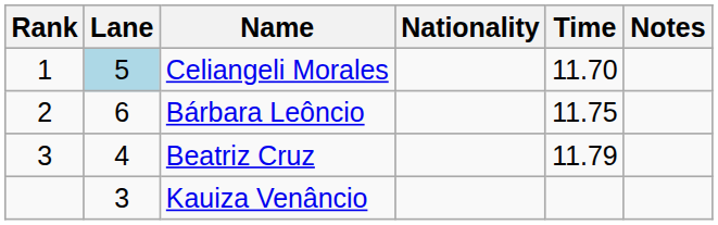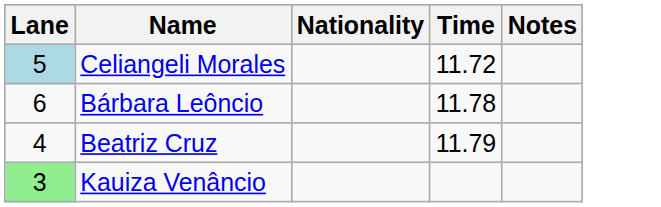- column: Rank | 1 | 2 | 3
Celiangeli Morales | Time: 11.70 -> 11.72
Bárbara Leôncio | Time: 11.75 -> 11.78
Kauiza Venâncio | Lane: no background -> lightgreen background
